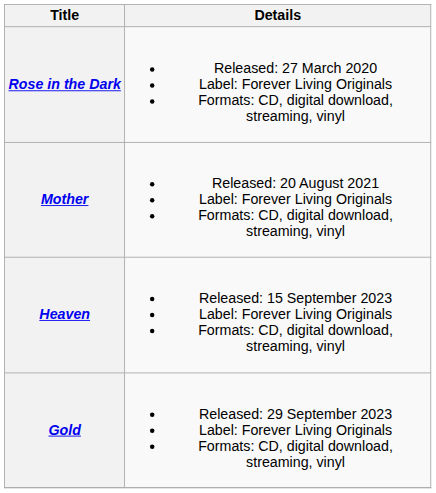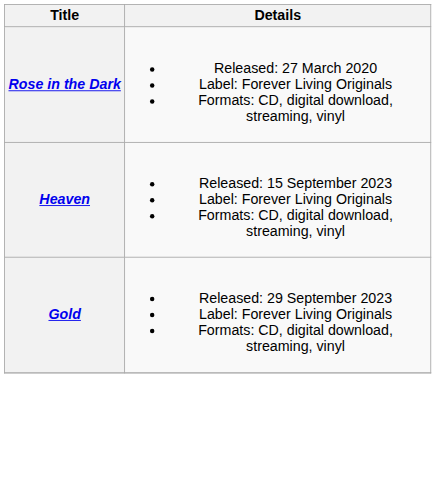- row: Mother | Released: 20 August 2021 Label: Forever Living Originals Formats: CD, digital download, streaming, vinyl
